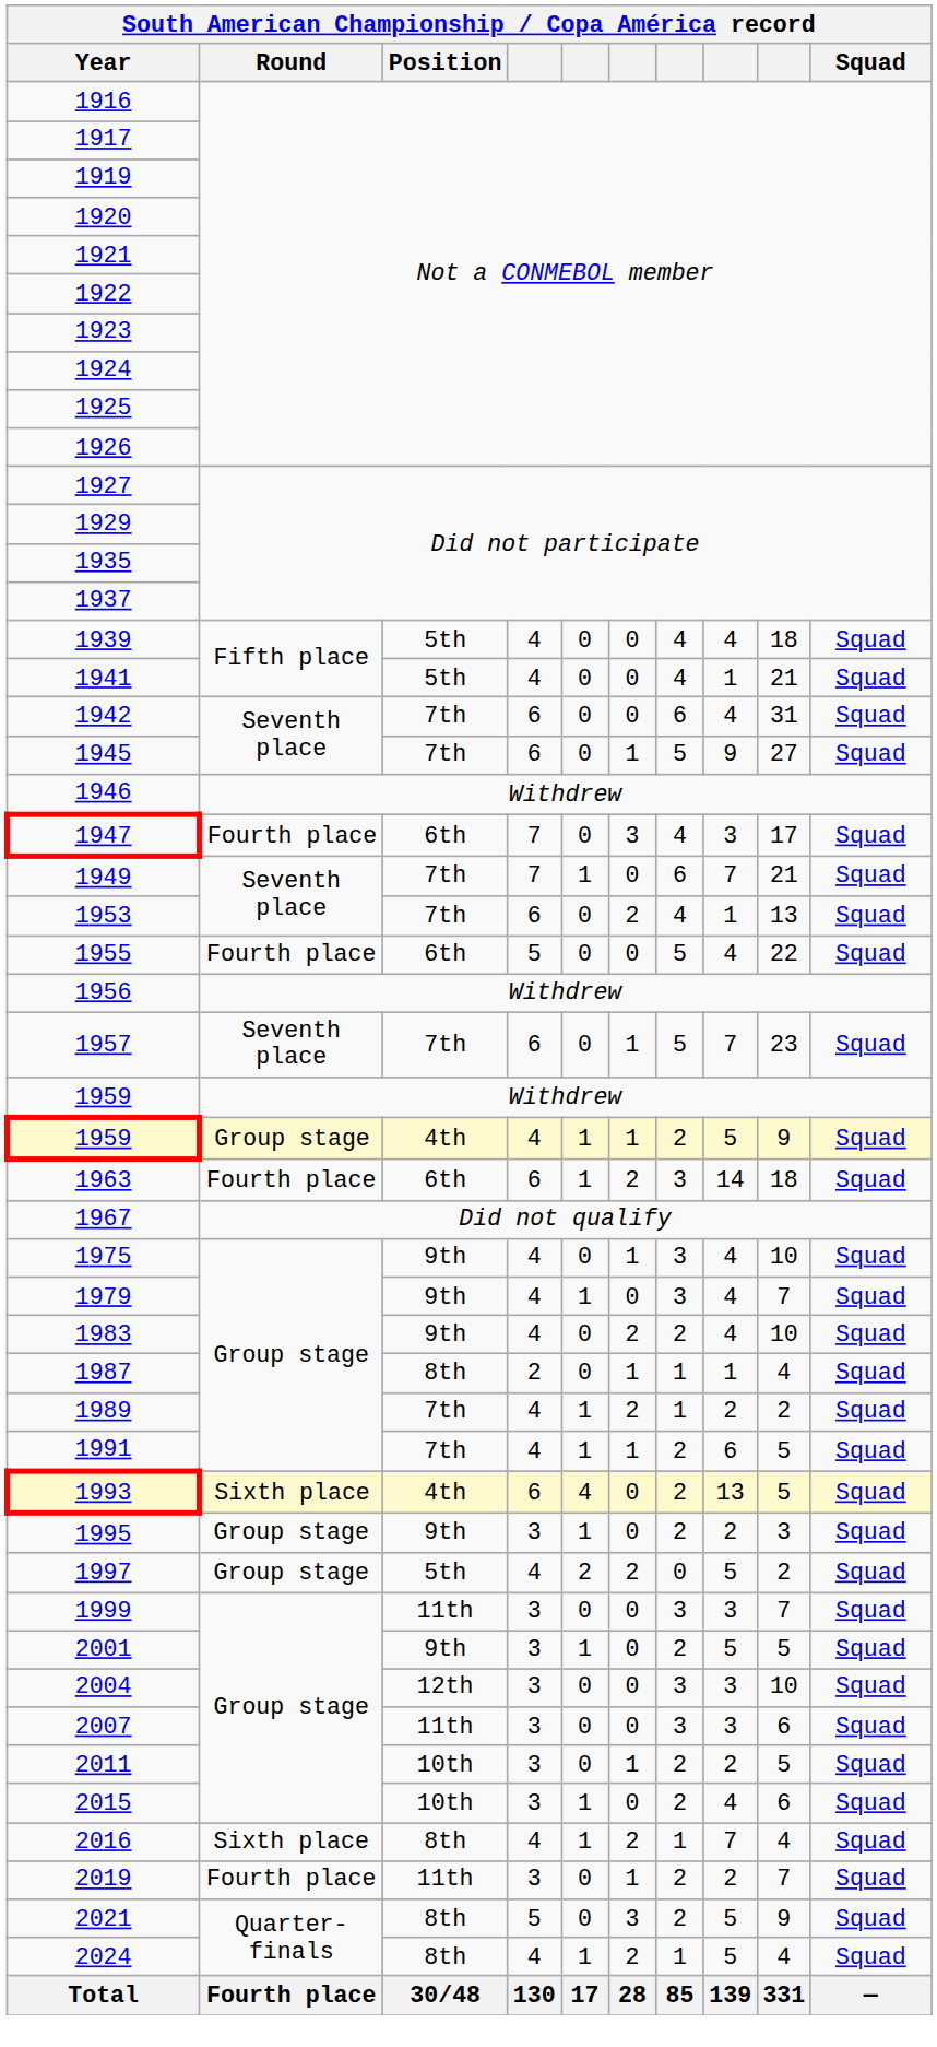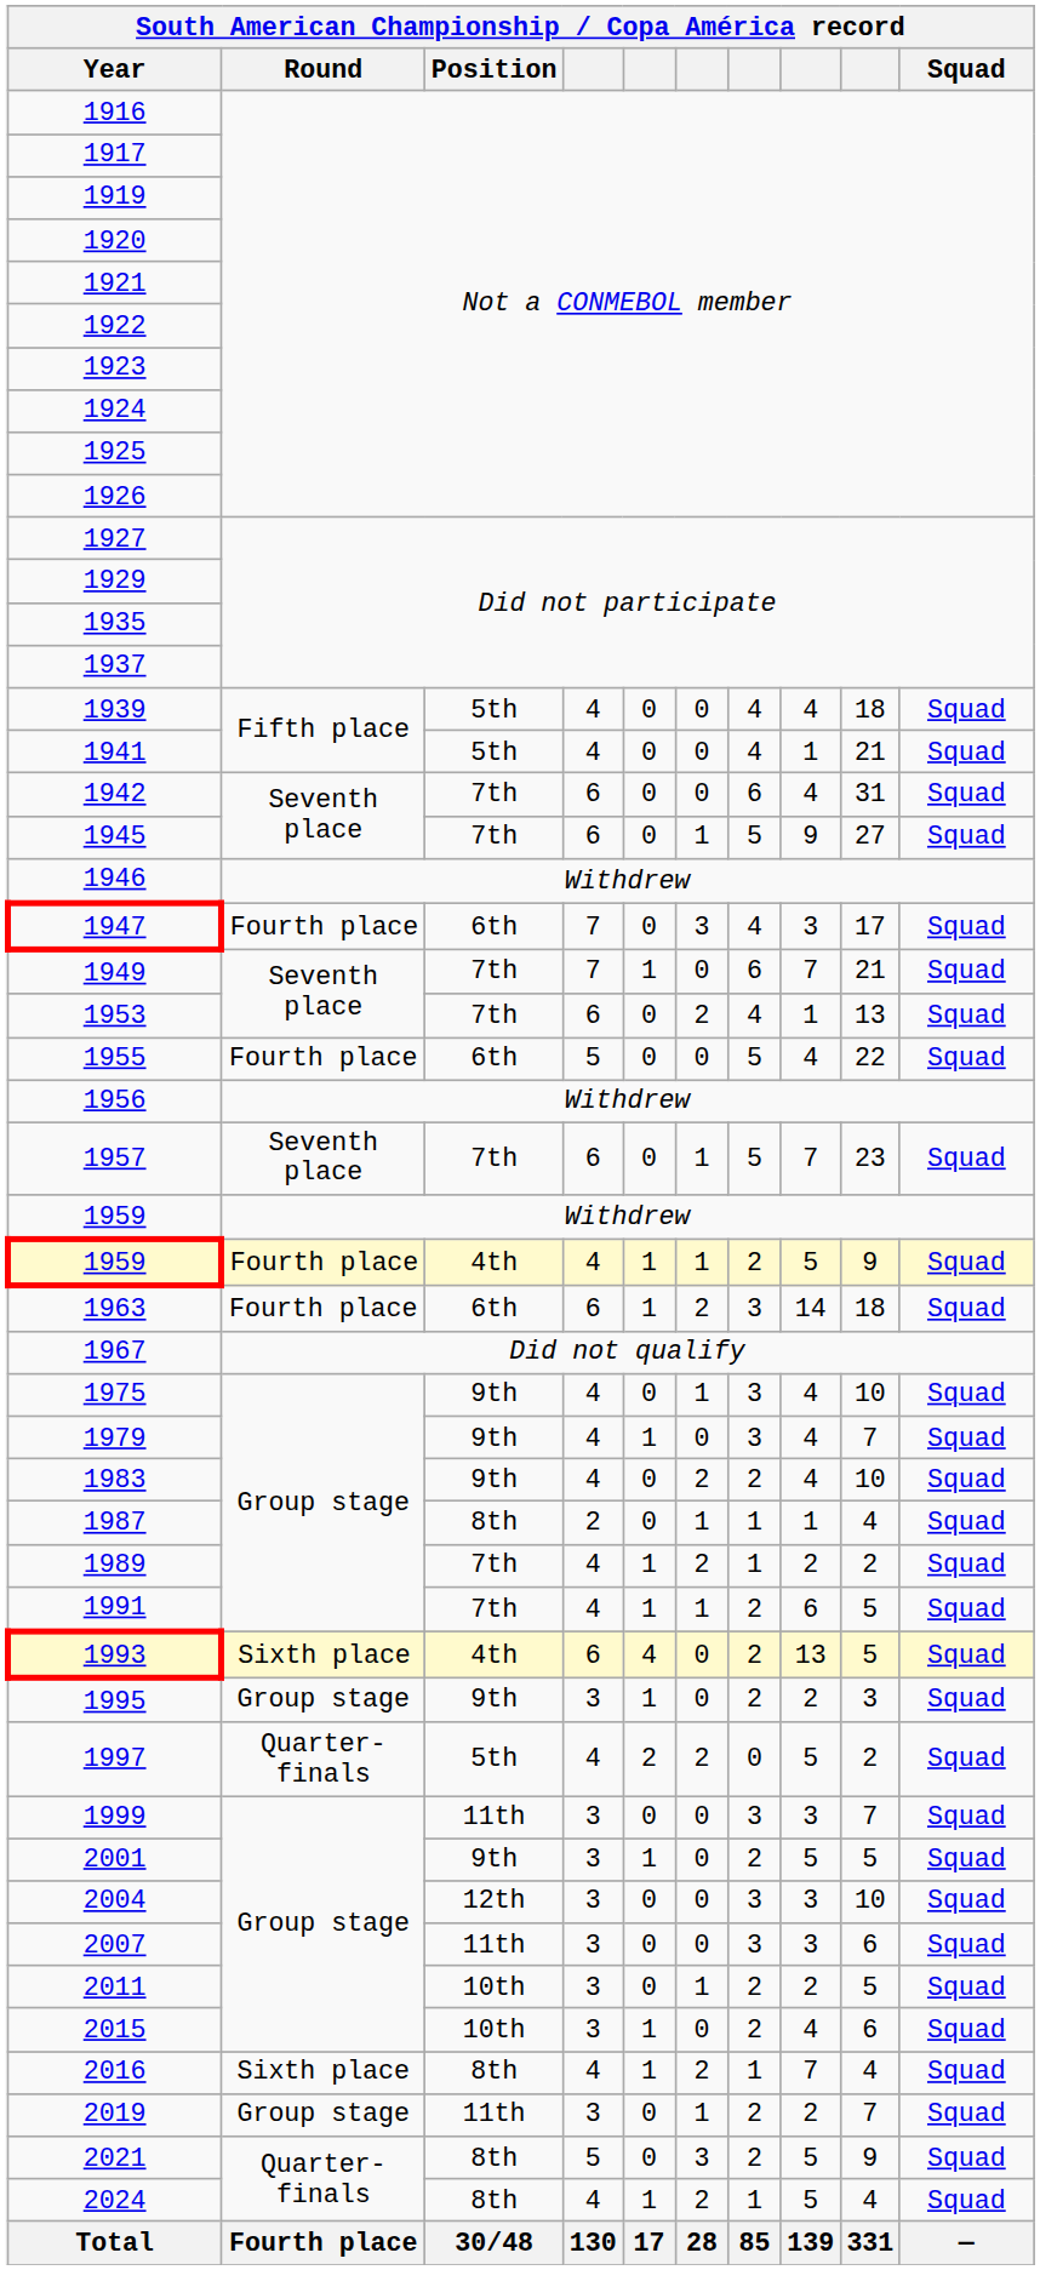1959 / 4th | Round: Group stage -> Fourth place
1997 | Round: Group stage -> Quarter-finals
2019 | Round: Fourth place -> Group stage
